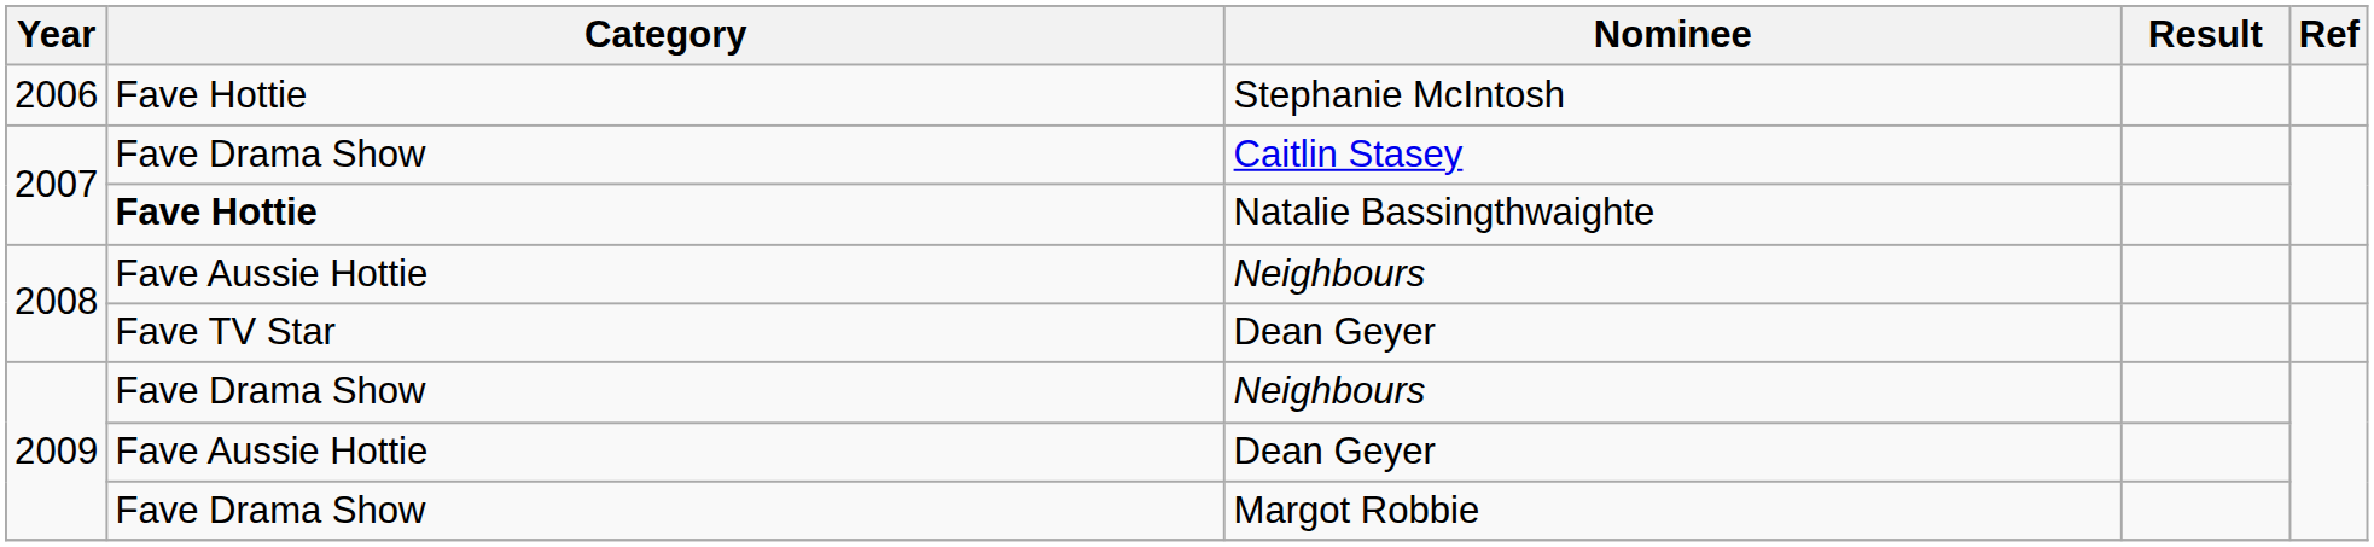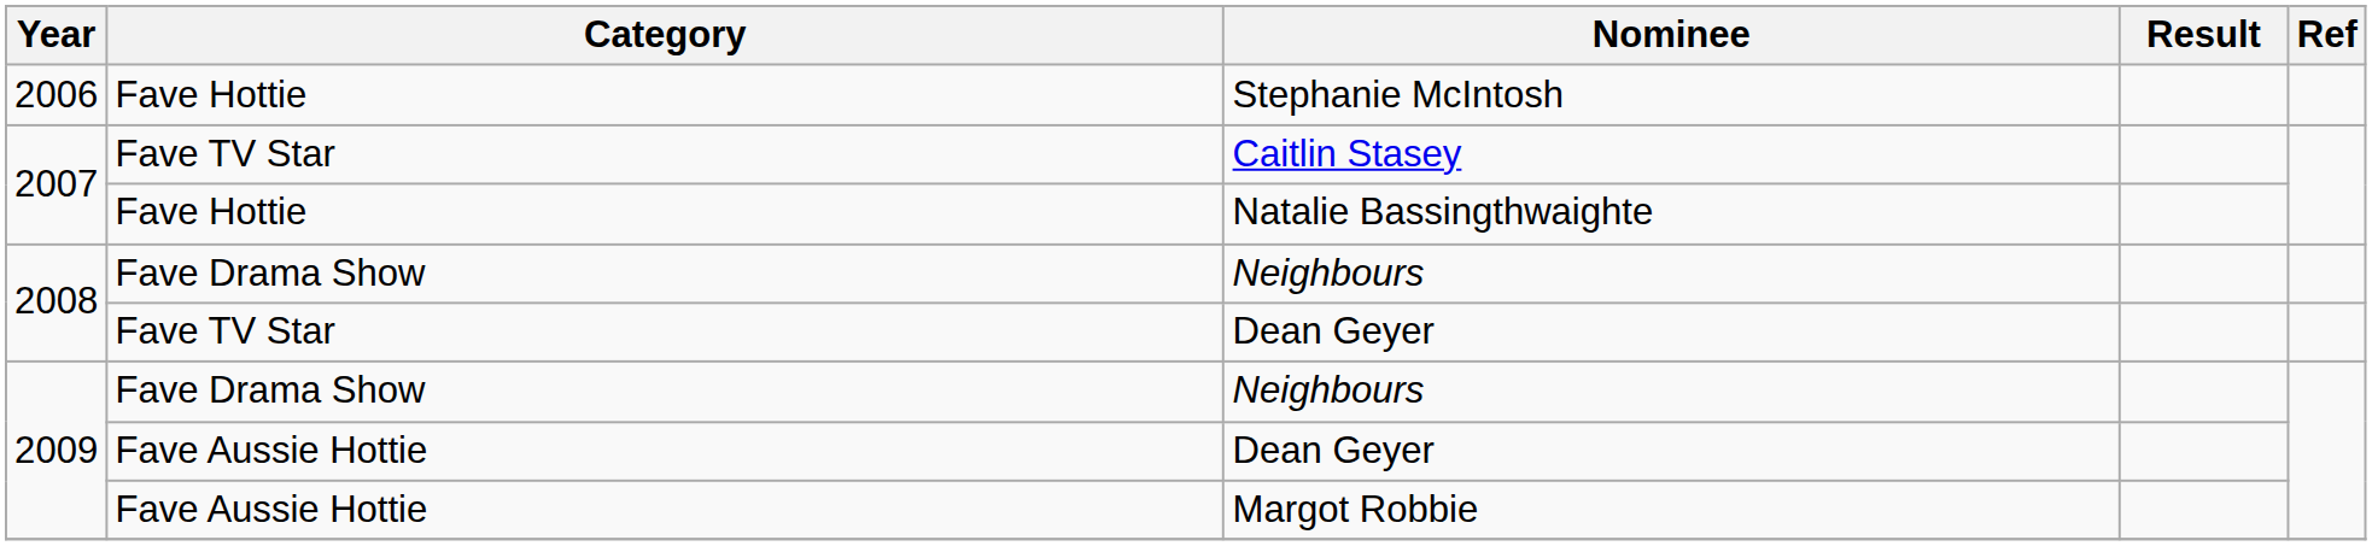Caitlin Stasey | Category: Fave Drama Show -> Fave TV Star
Natalie Bassingthwaighte | Category: bold -> normal
2008 / Neighbours | Category: Fave Aussie Hottie -> Fave Drama Show
Margot Robbie | Category: Fave Drama Show -> Fave Aussie Hottie
